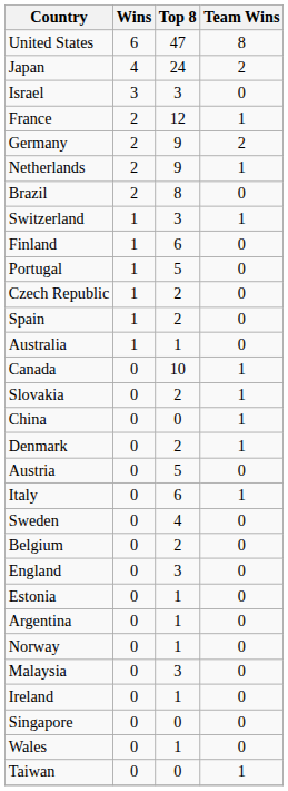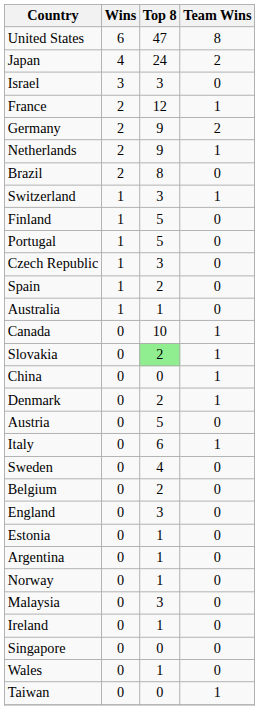Finland | Top 8: 6 -> 5
Czech Republic | Top 8: 2 -> 3
Slovakia | Top 8: no background -> lightgreen background
